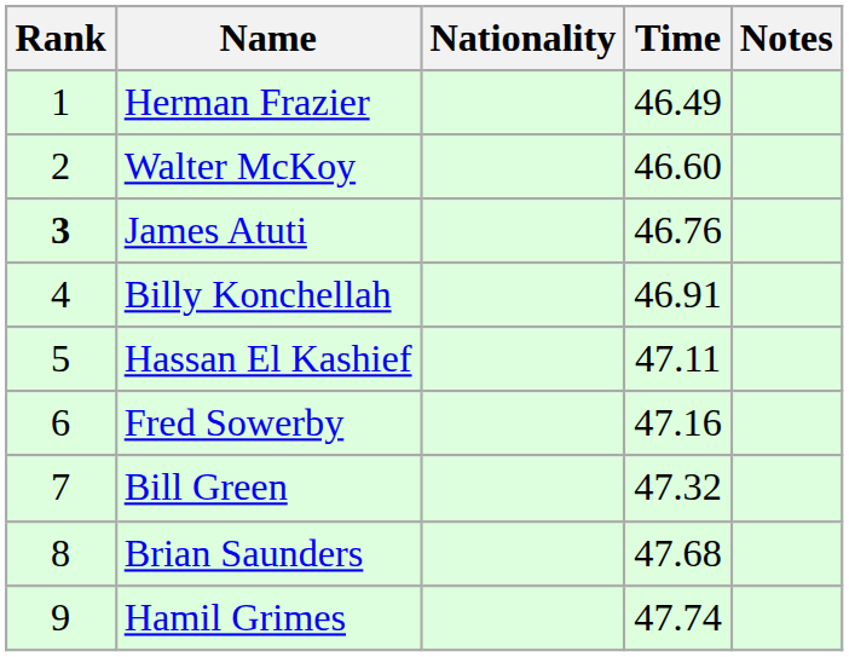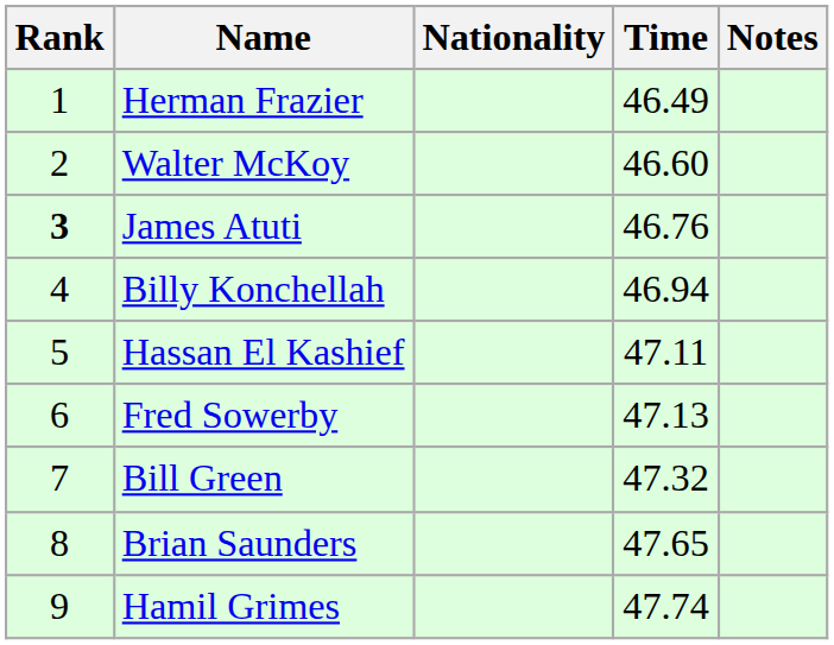Billy Konchellah | Time: 46.91 -> 46.94
Fred Sowerby | Time: 47.16 -> 47.13
Brian Saunders | Time: 47.68 -> 47.65
